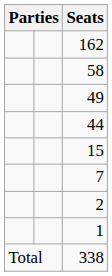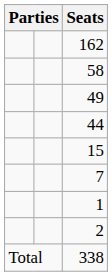rows swapped: 2 <-> 1
